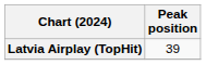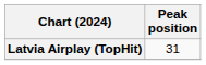Latvia Airplay (TopHit) | Peak position: 39 -> 31
